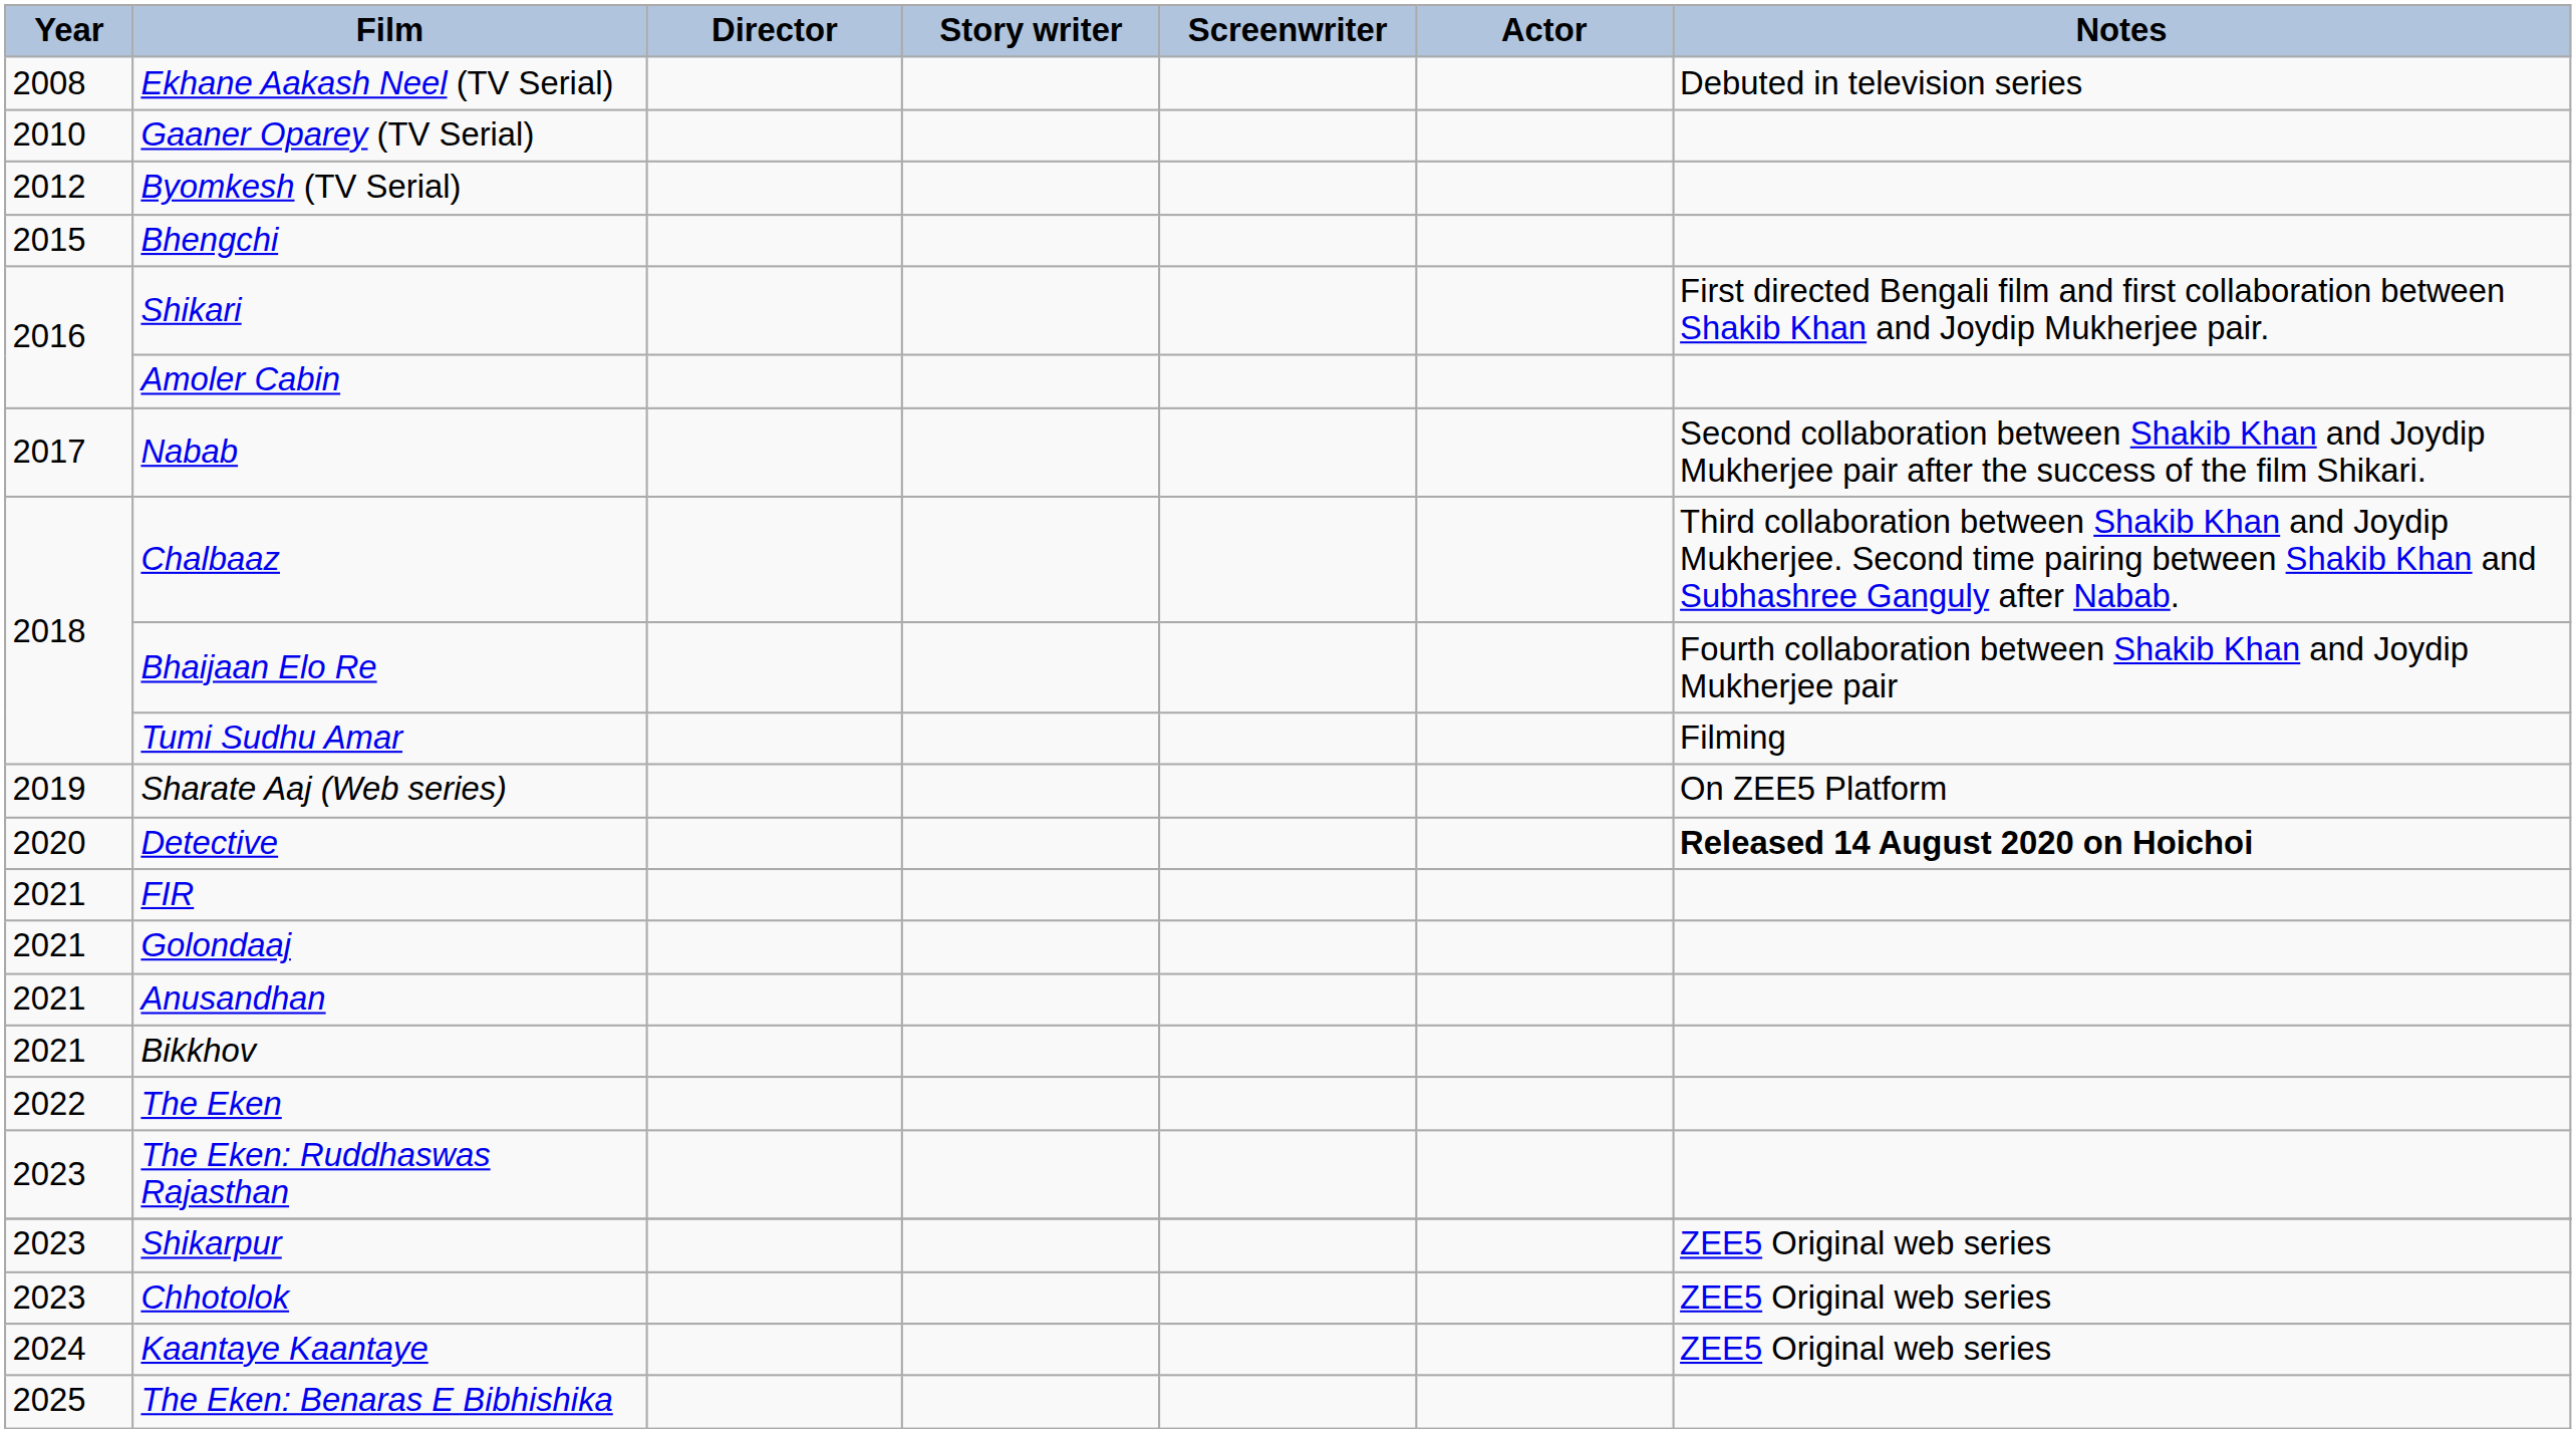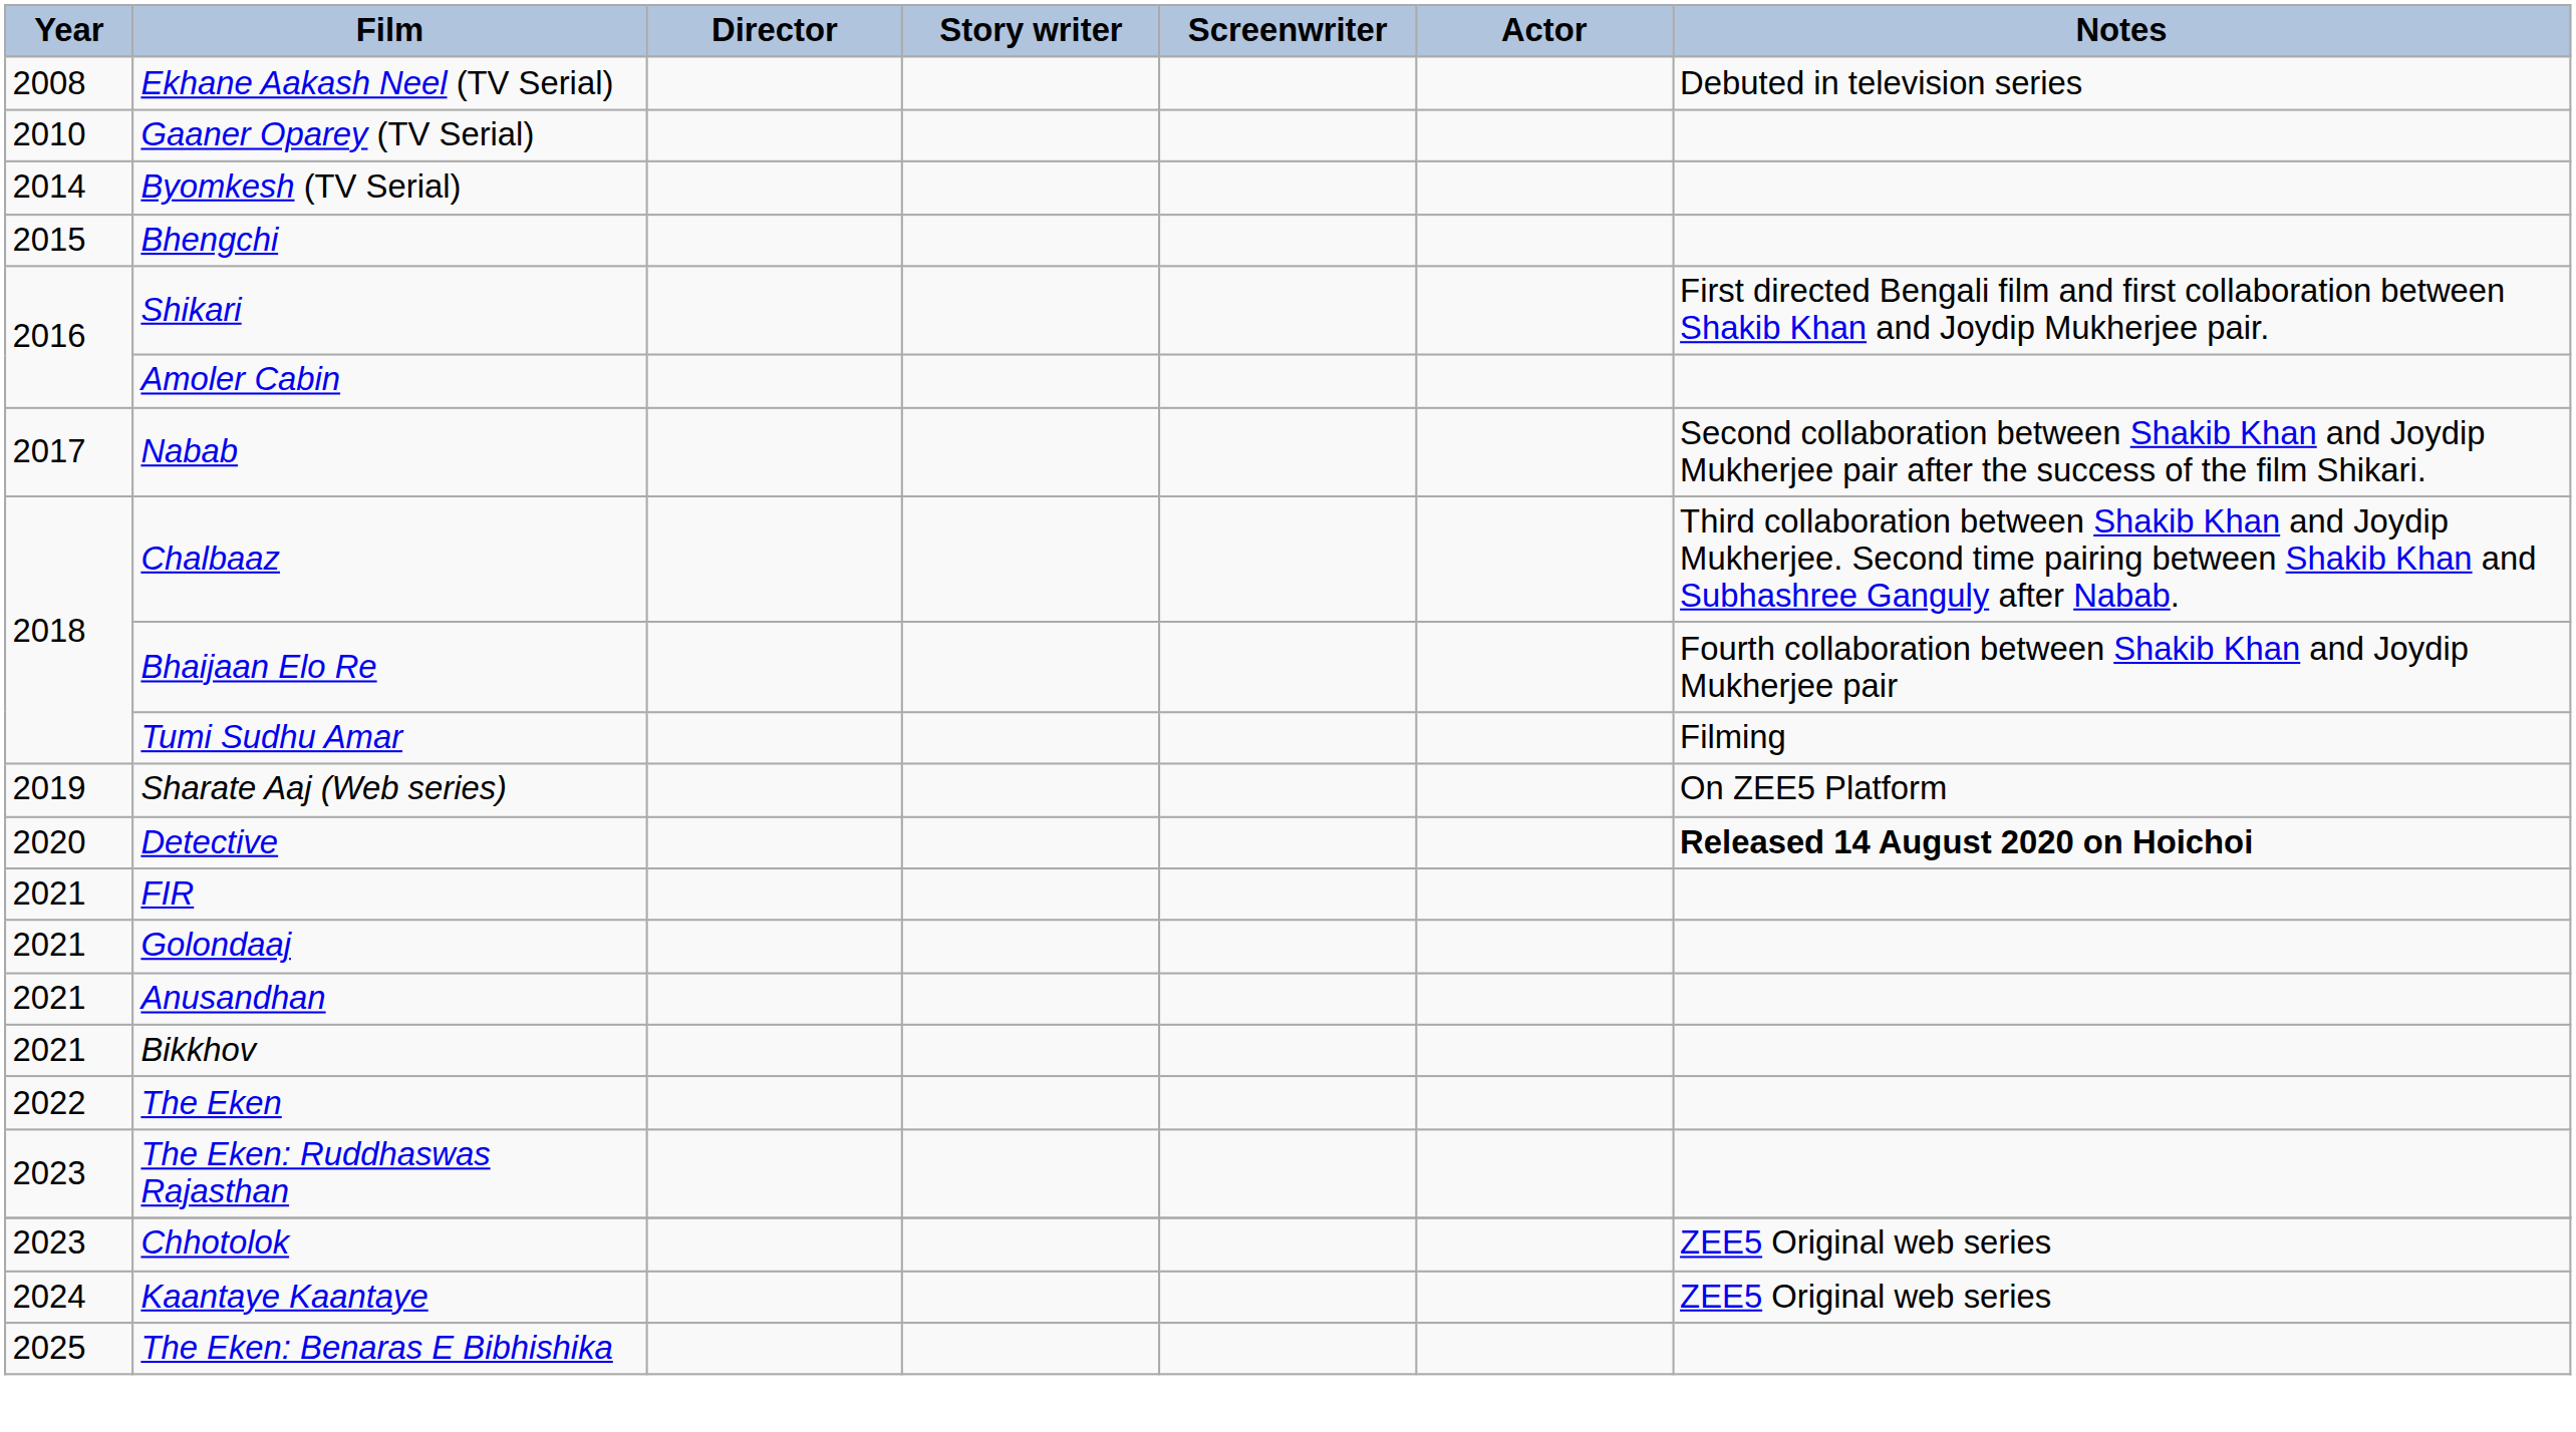Byomkesh (TV Serial) | Year: 2012 -> 2014
- row: 2023 | Shikarpur | ZEE5 Original web series
